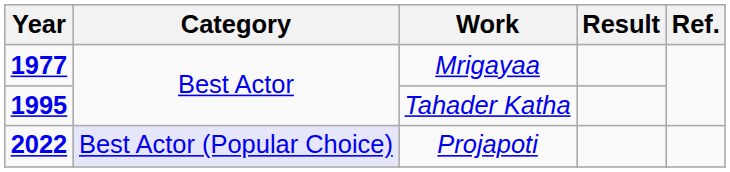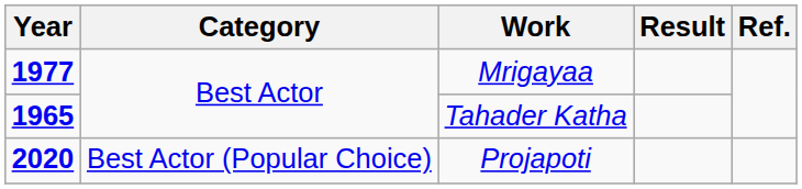Tahader Katha | Year: 1995 -> 1965
Projapoti | Year: 2022 -> 2020
Projapoti | Category: lavender background -> no background
